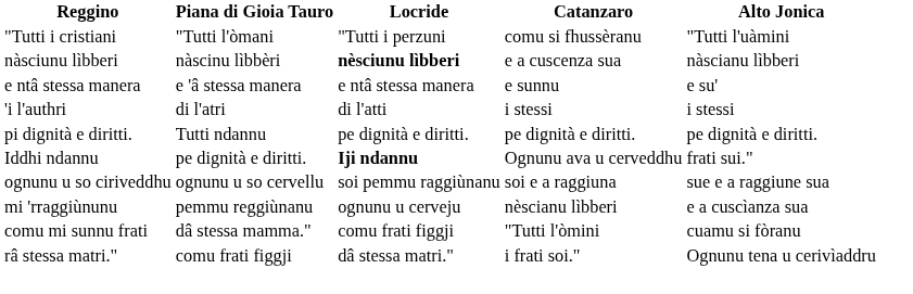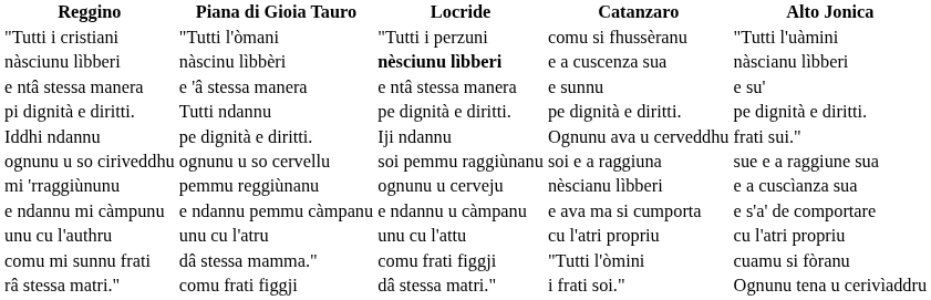- row: 'i l'authri | di l'atri | di l'atti | i stessi | i stessi
Iddhi ndannu | Locride: bold -> normal
+ row: e ndannu mi càmpunu | e ndannu pemmu càmpanu | e ndannu u càmpanu | e ava ma si cumporta | e s'a' de comportare
+ row: unu cu l'authru | unu cu l'atru | unu cu l'attu | cu l'atri propriu | cu l'atri propriu
